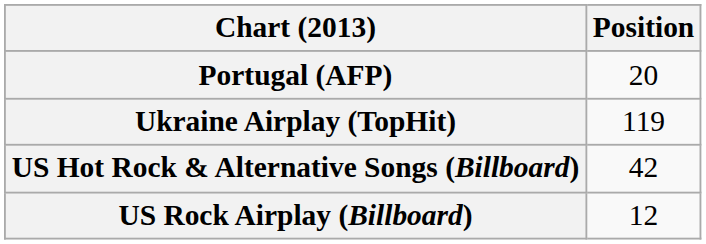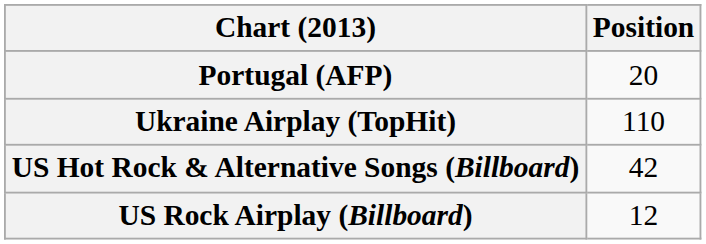Ukraine Airplay (TopHit) | Position: 119 -> 110
